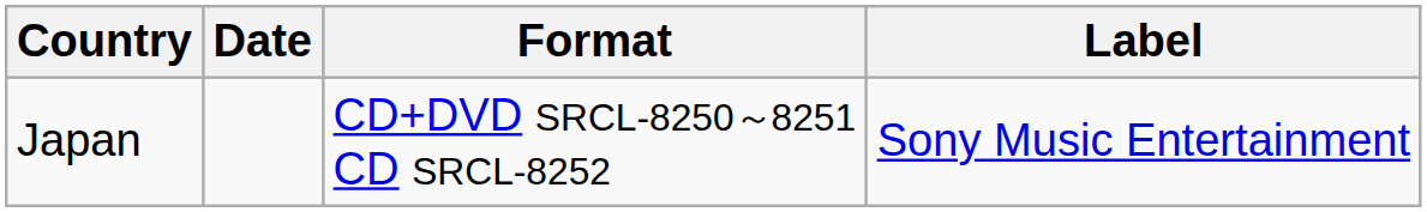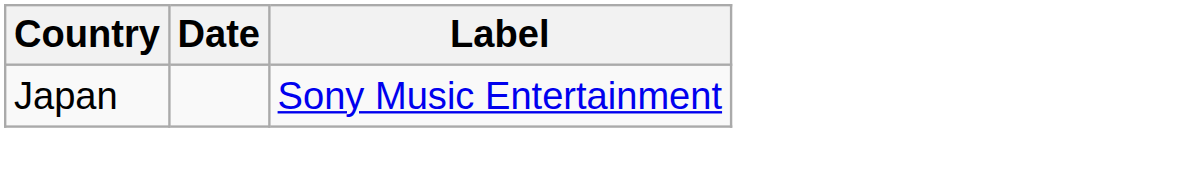- column: Format | CD+DVD SRCL-8250～8251 CD SRCL-8252
